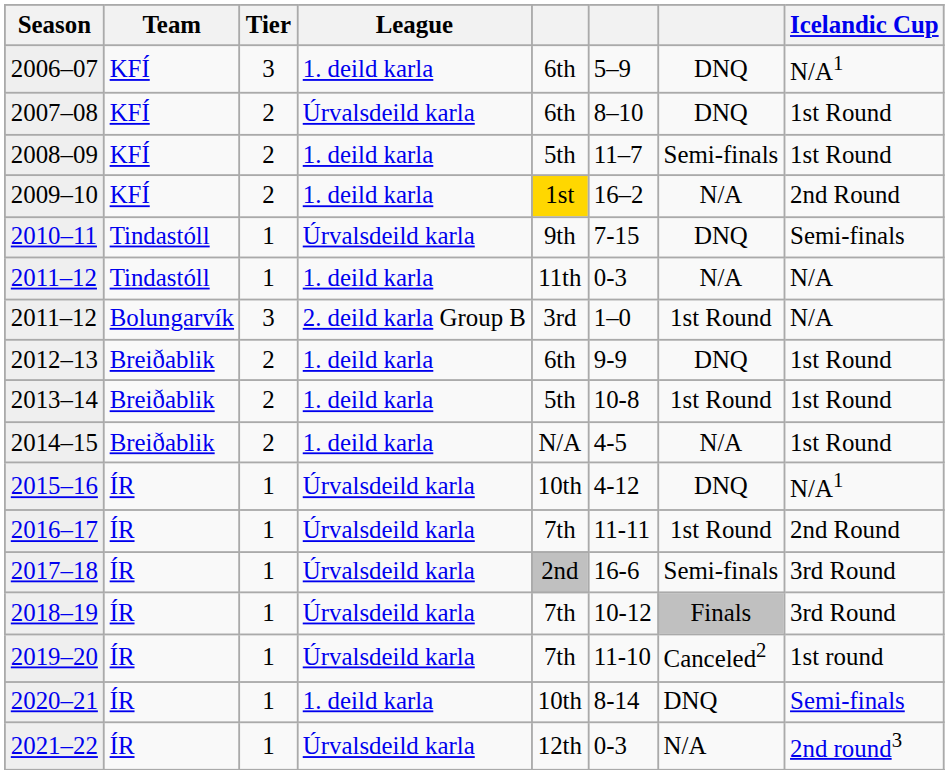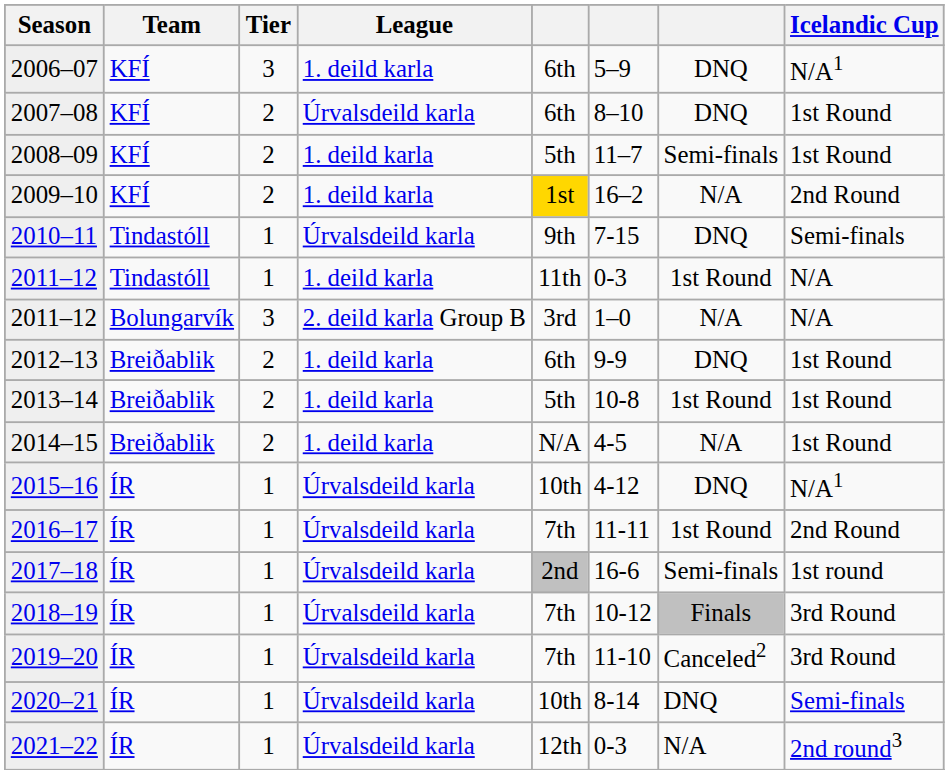2011–12 / Tindastóll | column 7: N/A -> 1st Round
2011–12 / Bolungarvík | column 7: 1st Round -> N/A
2017–18 | Icelandic Cup: 3rd Round -> 1st round
2019–20 | Icelandic Cup: 1st round -> 3rd Round
2020–21 | League: 1. deild karla -> Úrvalsdeild karla
